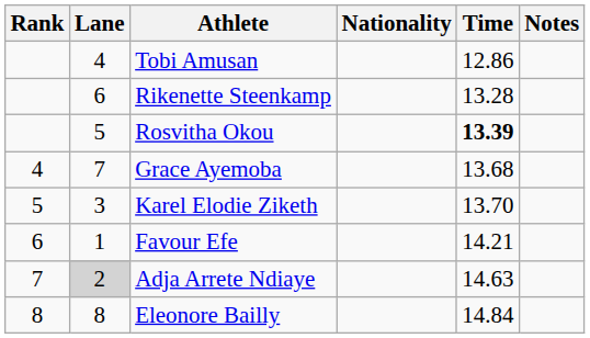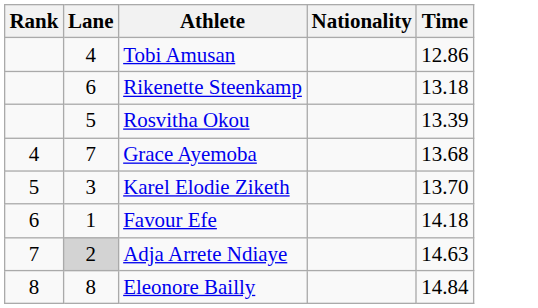- column: Notes
Rikenette Steenkamp | Time: 13.28 -> 13.18
Rosvitha Okou | Time: bold -> normal
Favour Efe | Time: 14.21 -> 14.18
